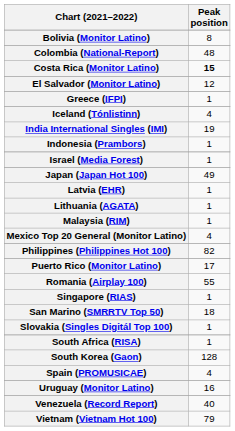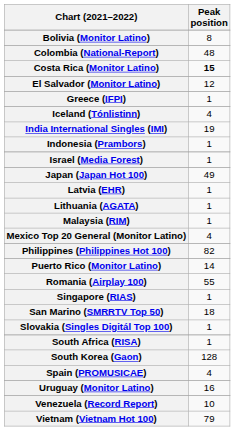Puerto Rico (Monitor Latino) | Peak position: 17 -> 14
Venezuela (Record Report) | Peak position: 40 -> 10
